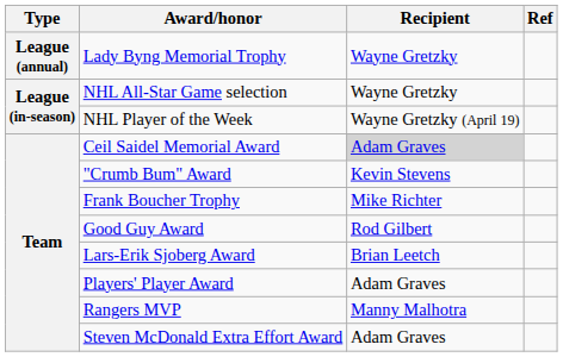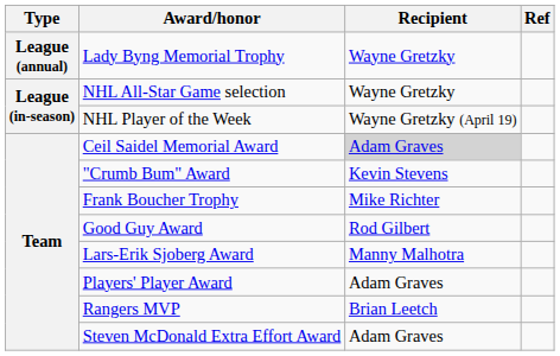Lars-Erik Sjoberg Award | Recipient: Brian Leetch -> Manny Malhotra
Rangers MVP | Recipient: Manny Malhotra -> Brian Leetch
